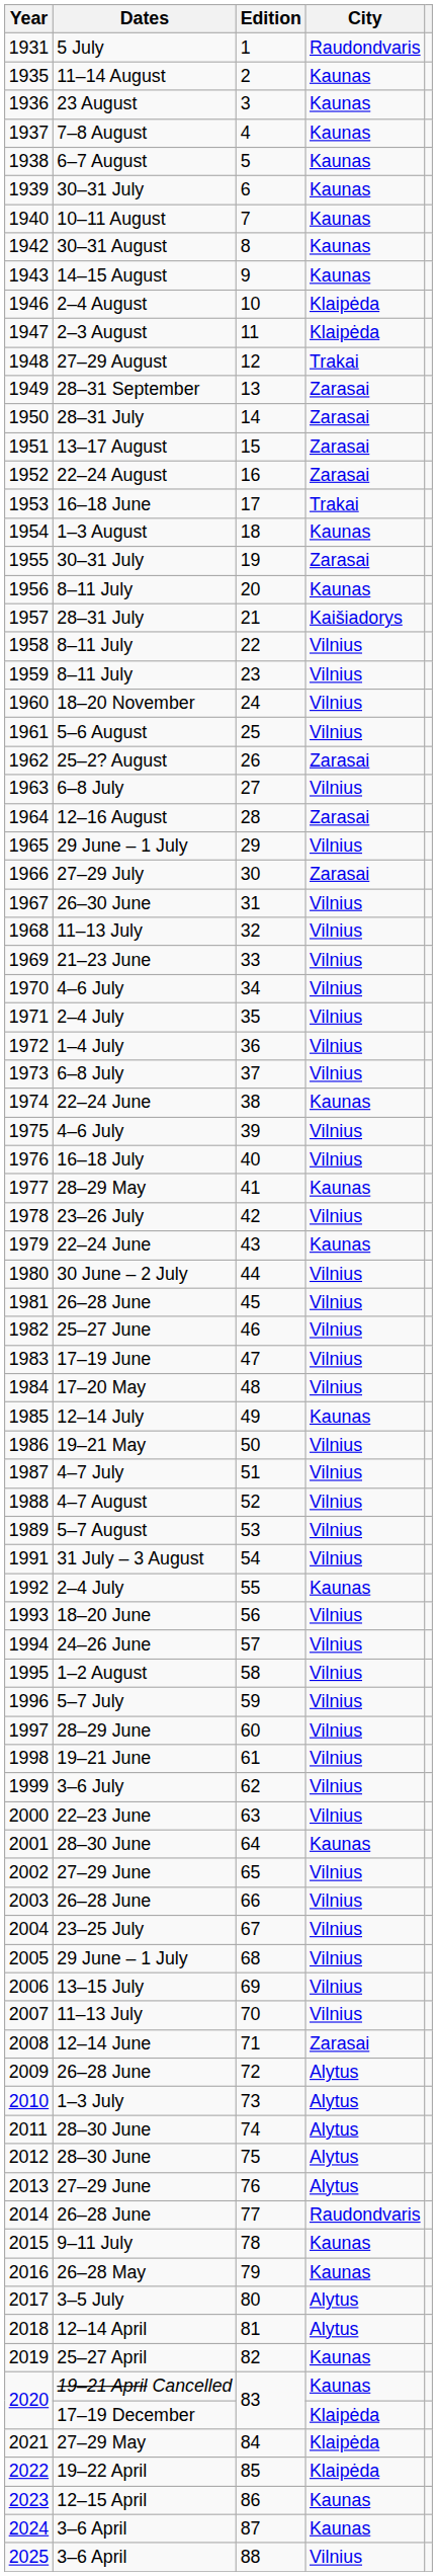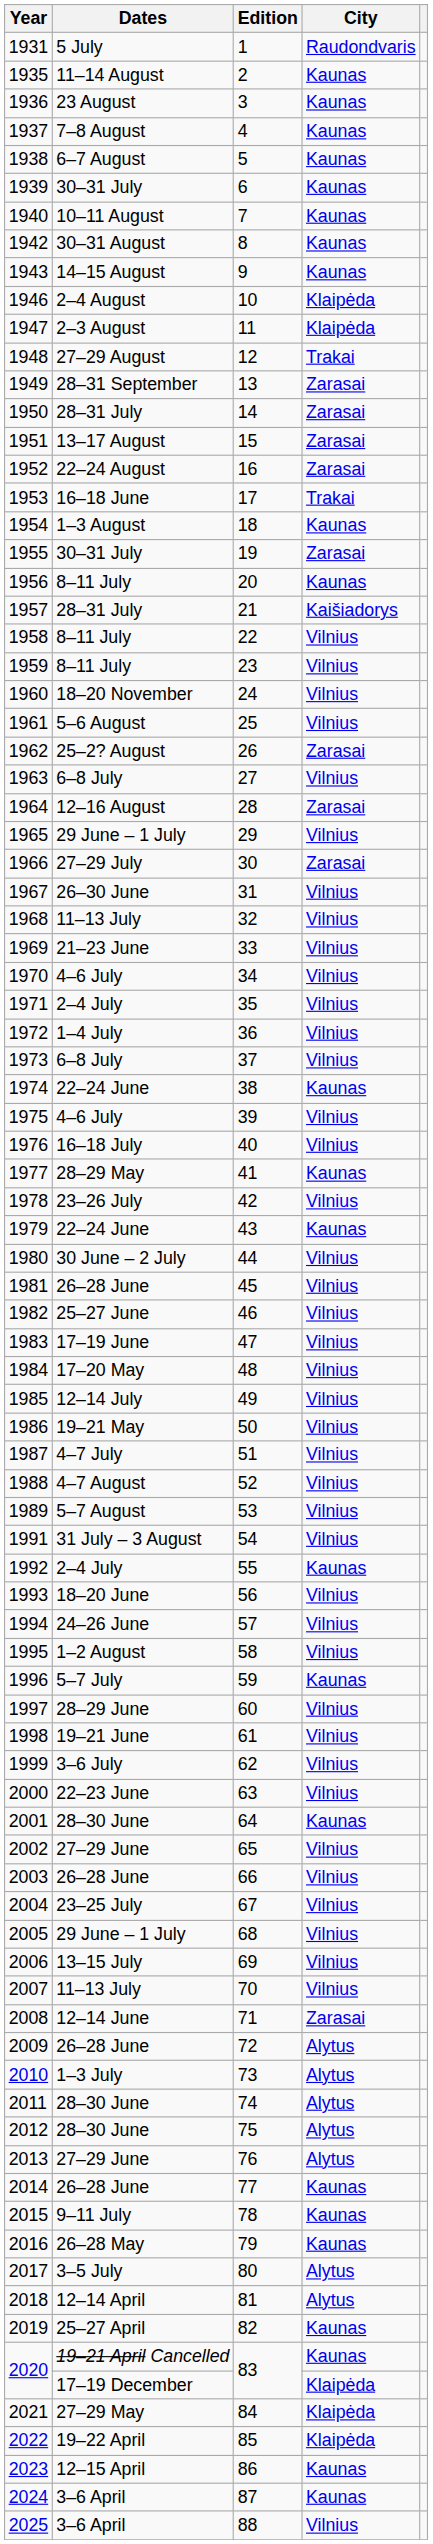1985 | City: Kaunas -> Vilnius
1996 | City: Vilnius -> Kaunas
2014 | City: Raudondvaris -> Kaunas
